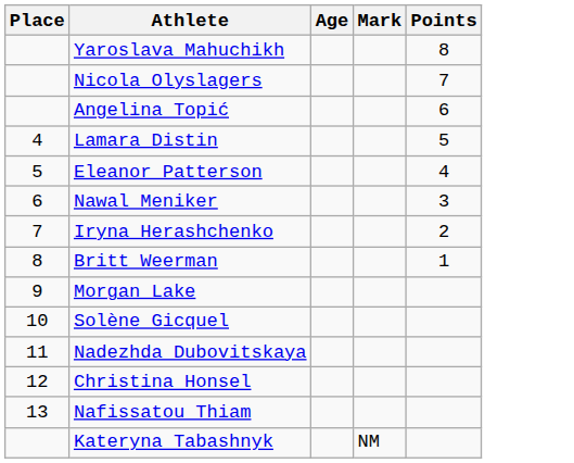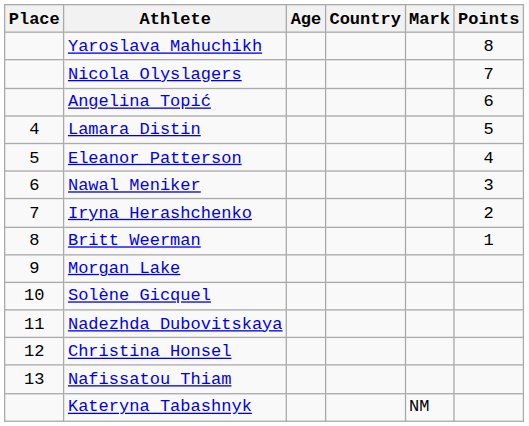+ column: Country
